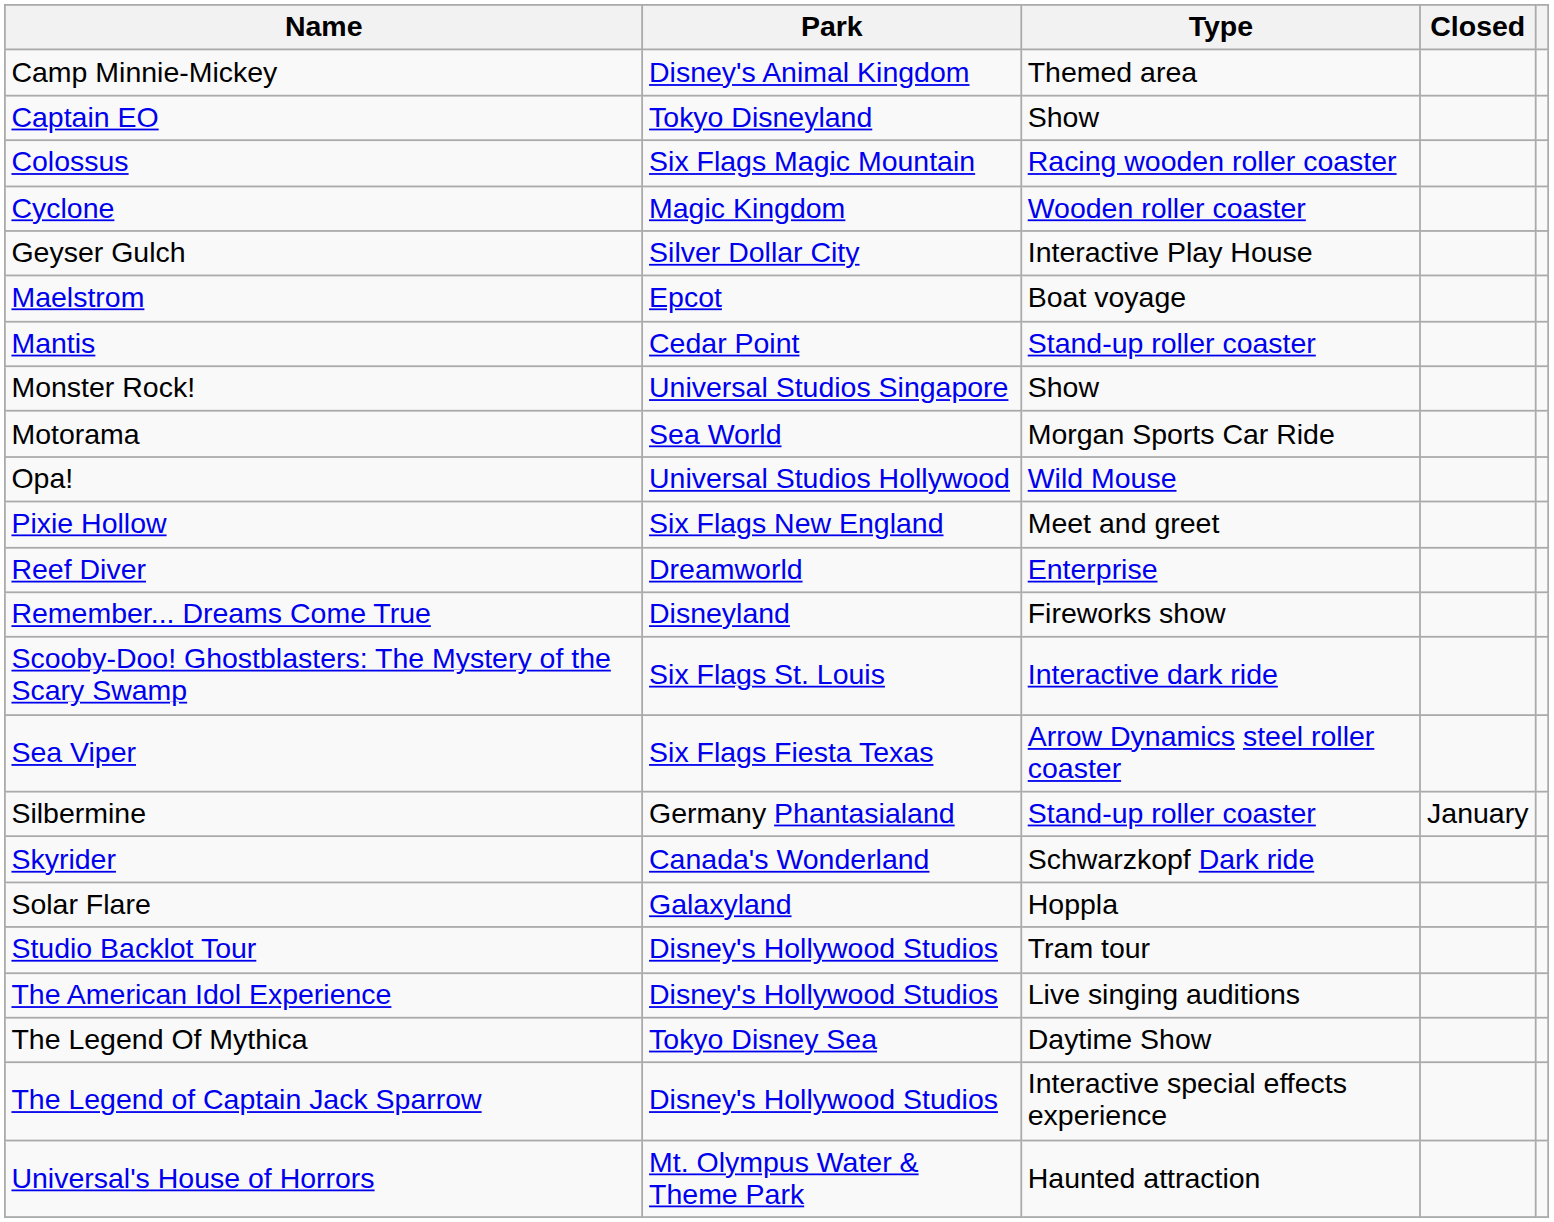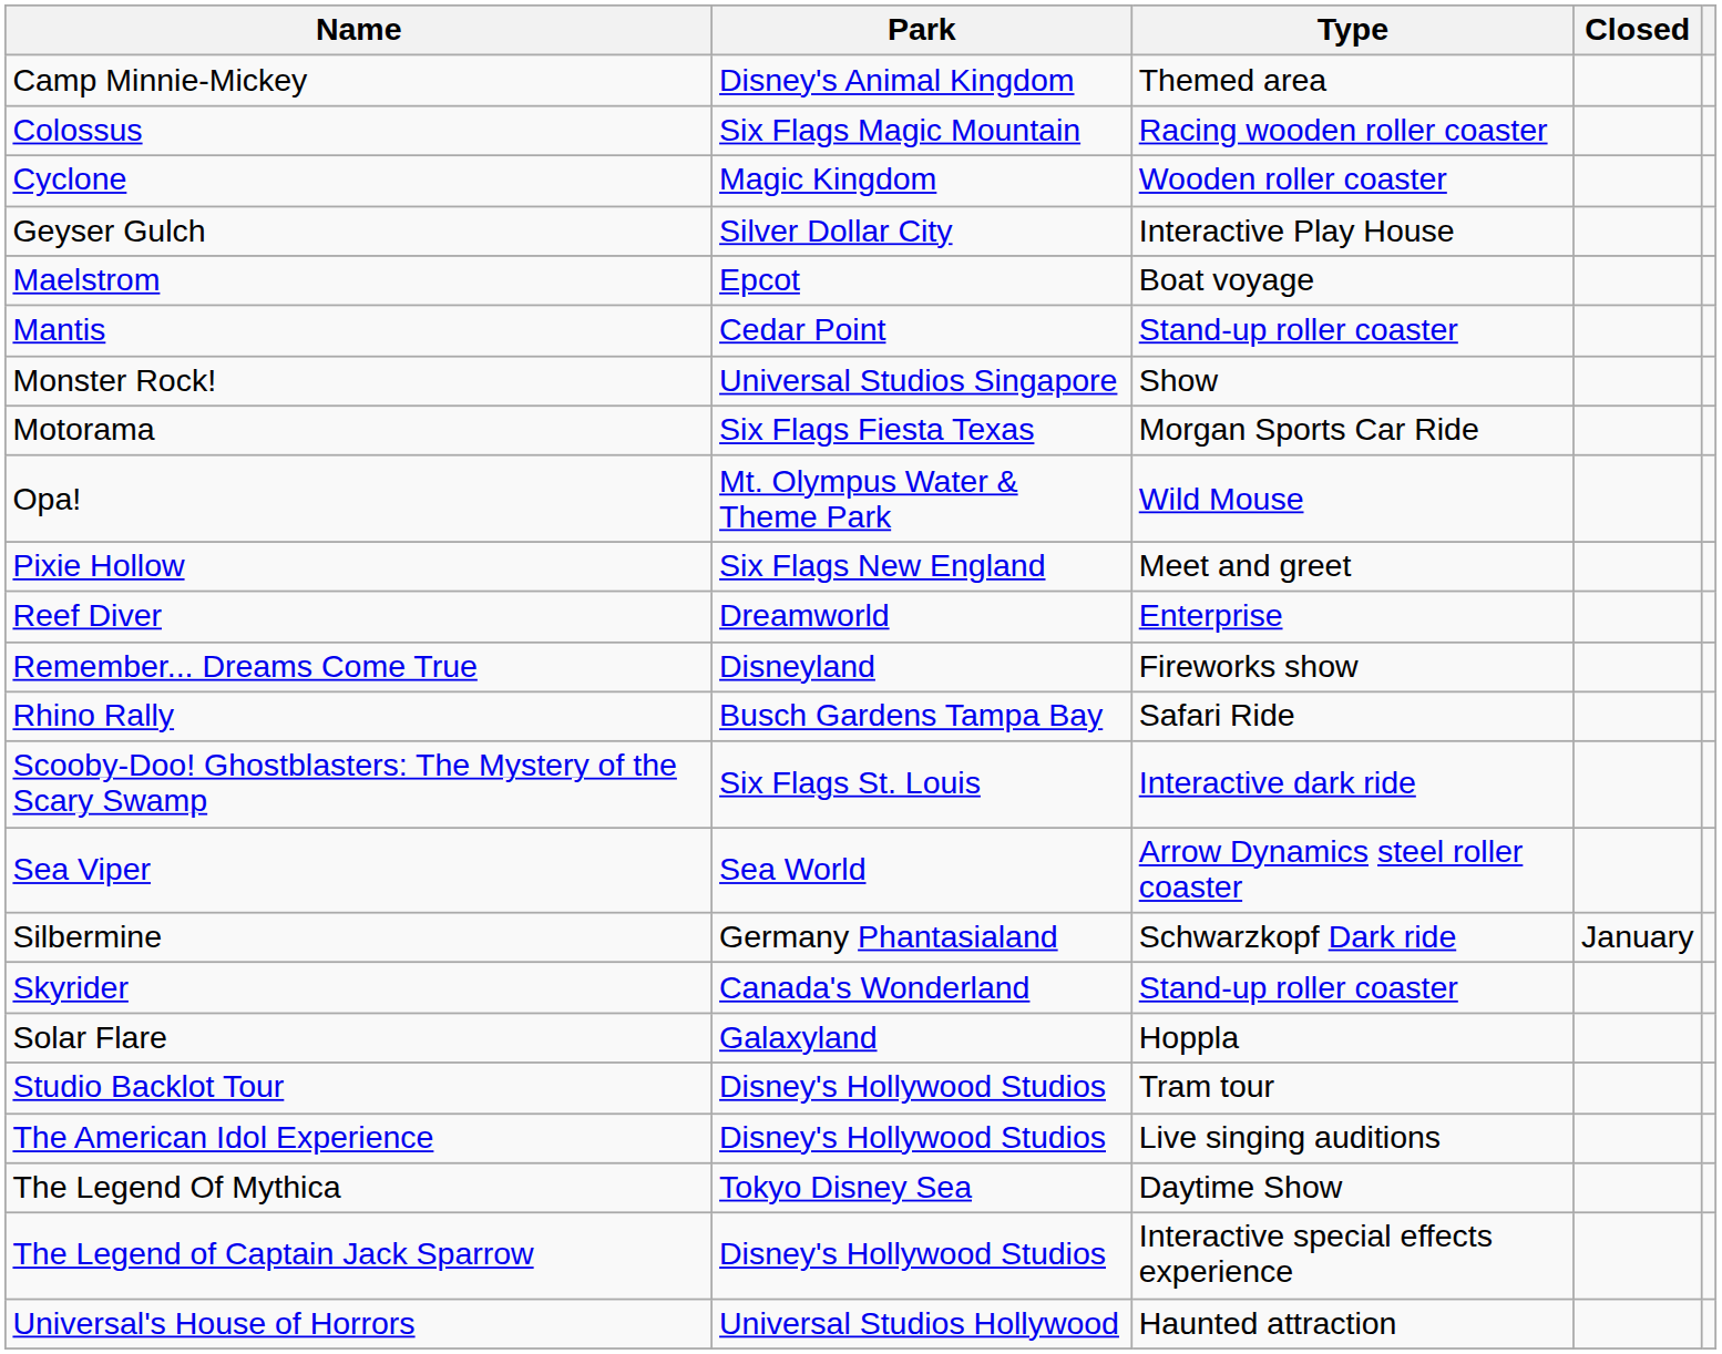- row: Captain EO | Tokyo Disneyland | Show
Motorama | Park: Sea World -> Six Flags Fiesta Texas
Opa! | Park: Universal Studios Hollywood -> Mt. Olympus Water & Theme Park
+ row: Rhino Rally | Busch Gardens Tampa Bay | Safari Ride
Sea Viper | Park: Six Flags Fiesta Texas -> Sea World
Silbermine | Type: Stand-up roller coaster -> Schwarzkopf Dark ride
Skyrider | Type: Schwarzkopf Dark ride -> Stand-up roller coaster
Universal's House of Horrors | Park: Mt. Olympus Water & Theme Park -> Universal Studios Hollywood
